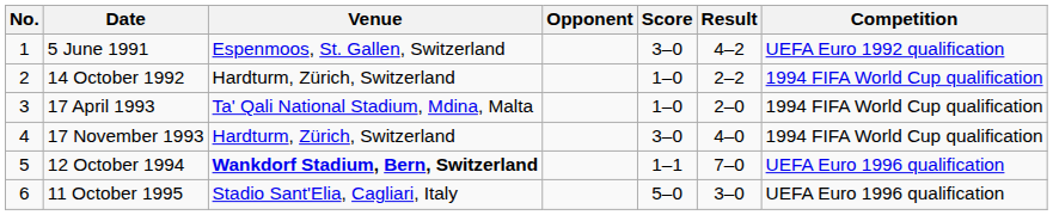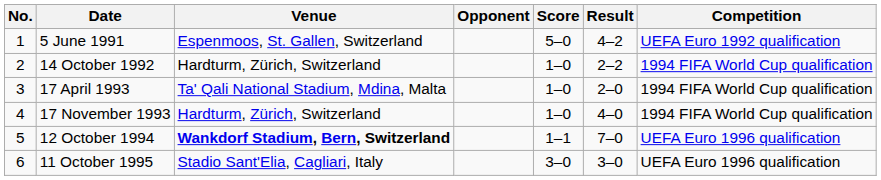5 June 1991 | Score: 3–0 -> 5–0
17 November 1993 | Score: 3–0 -> 1–0
11 October 1995 | Score: 5–0 -> 3–0
